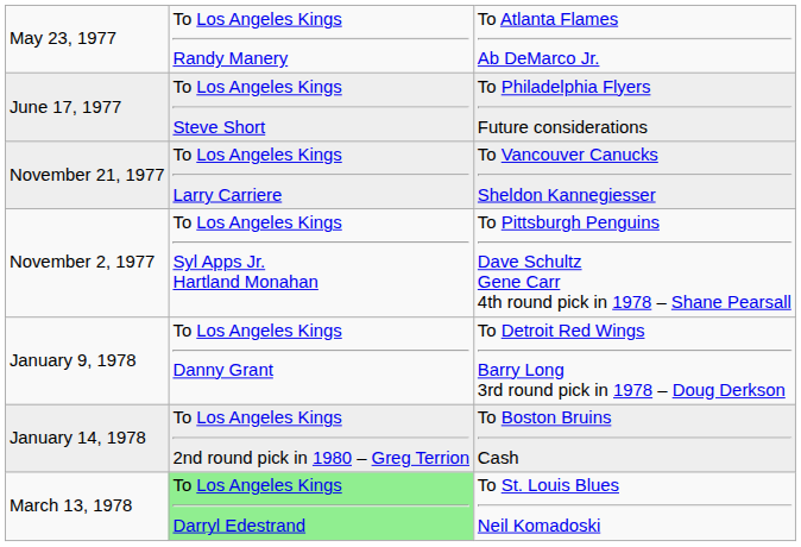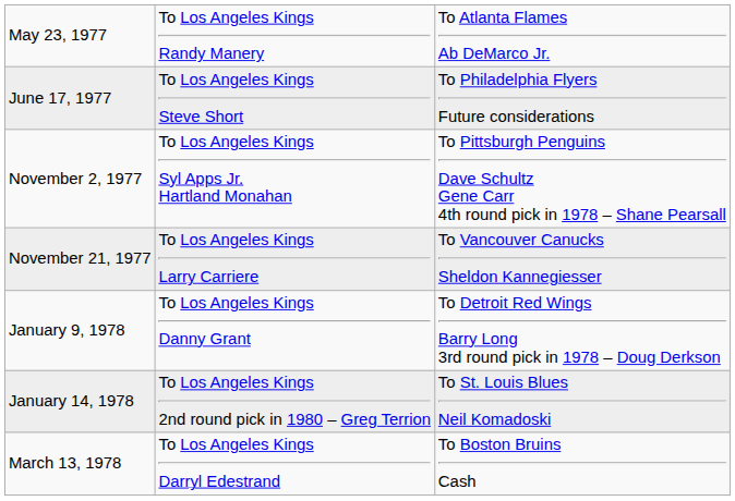rows swapped: November 2, 1977 <-> November 21, 1977
January 14, 1978 | column 3: To Boston Bruins Cash -> To St. Louis Blues Neil Komadoski
March 13, 1978 | column 2: lightgreen background -> no background
March 13, 1978 | column 3: To St. Louis Blues Neil Komadoski -> To Boston Bruins Cash
